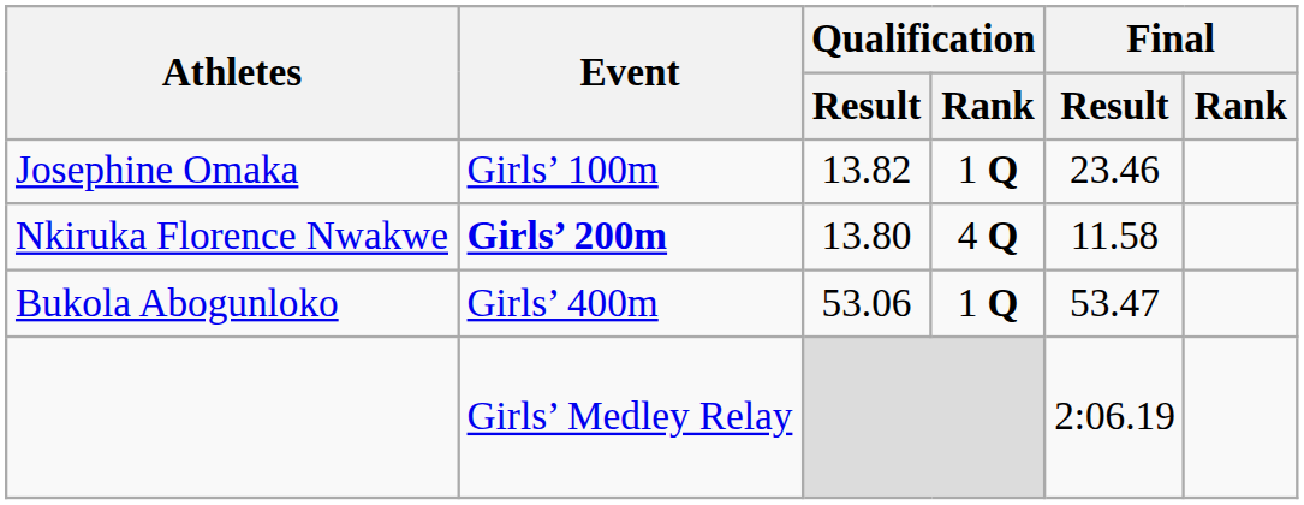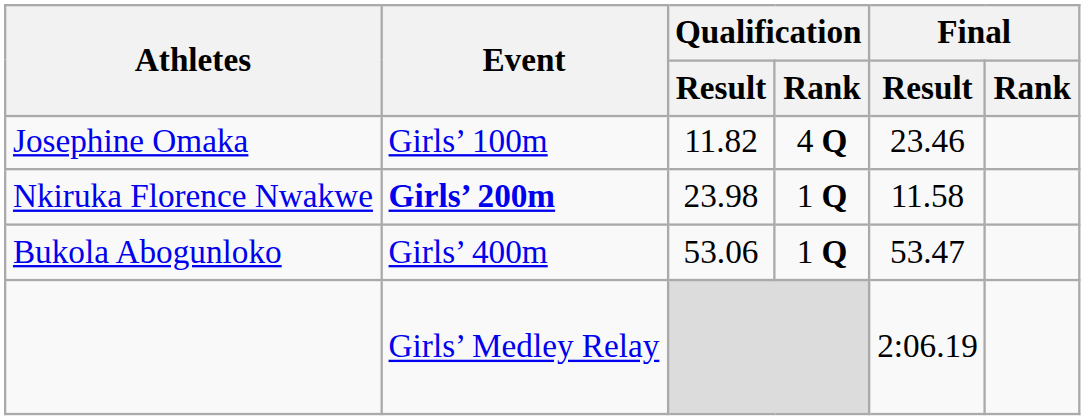Josephine Omaka | Qualification / Result: 13.82 -> 11.82
Josephine Omaka | Qualification / Rank: 1 Q -> 4 Q
Nkiruka Florence Nwakwe | Qualification / Result: 13.80 -> 23.98
Nkiruka Florence Nwakwe | Qualification / Rank: 4 Q -> 1 Q
